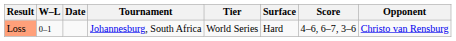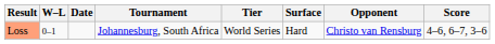columns swapped: Opponent <-> Score
